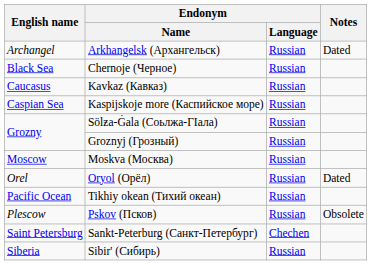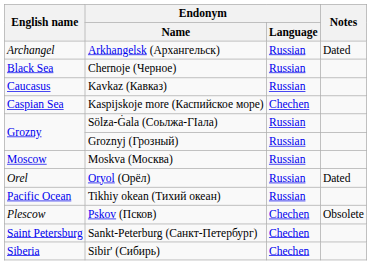Kaspijskoje more (Каспийское море) | Endonym / Language: Russian -> Chechen
Pskov (Псков) | Endonym / Language: Russian -> Chechen
Sibir' (Сибирь) | Endonym / Language: Russian -> Chechen
